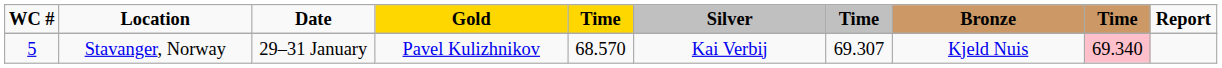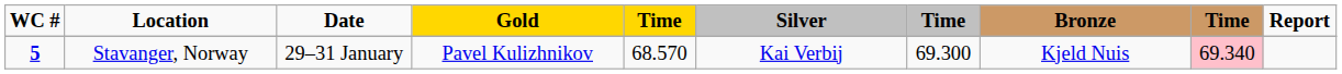Stavanger, Norway | WC #: normal -> bold
Stavanger, Norway | column 7: 69.307 -> 69.300
